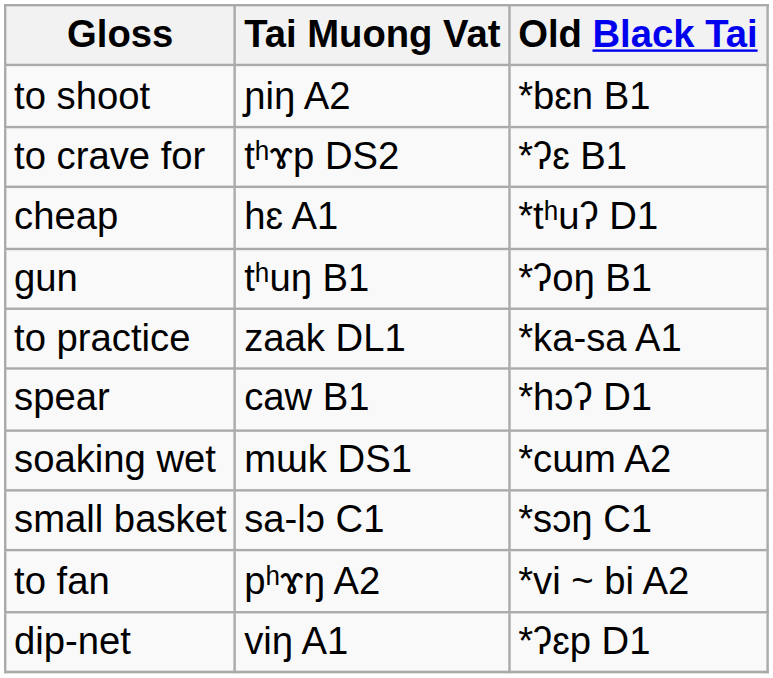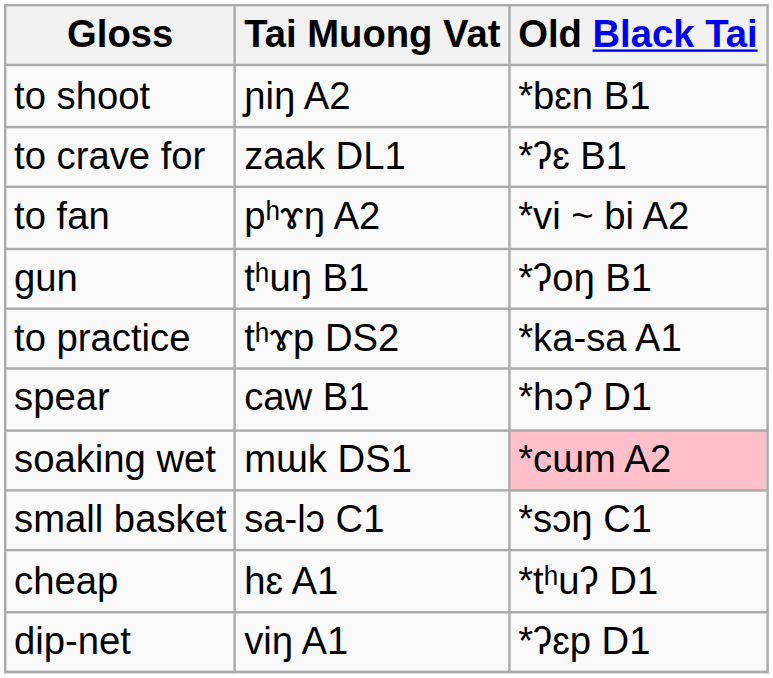to crave for | Tai Muong Vat: tʰɤp DS2 -> zaak DL1
rows swapped: cheap <-> to fan
to practice | Tai Muong Vat: zaak DL1 -> tʰɤp DS2
soaking wet | Old Black Tai: no background -> pink background
